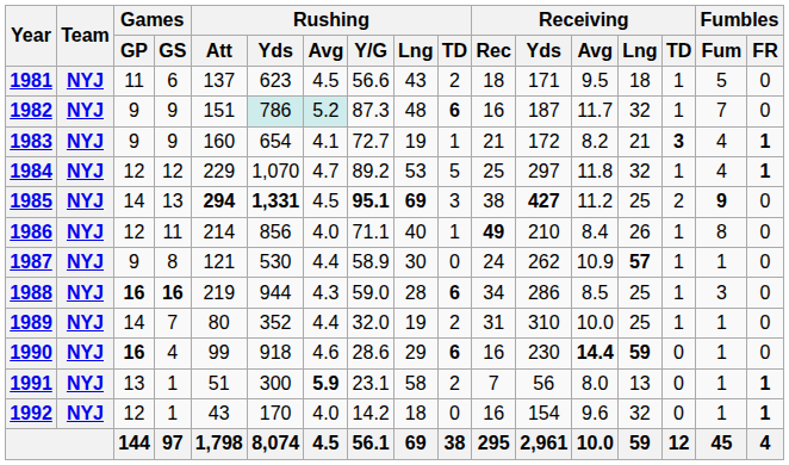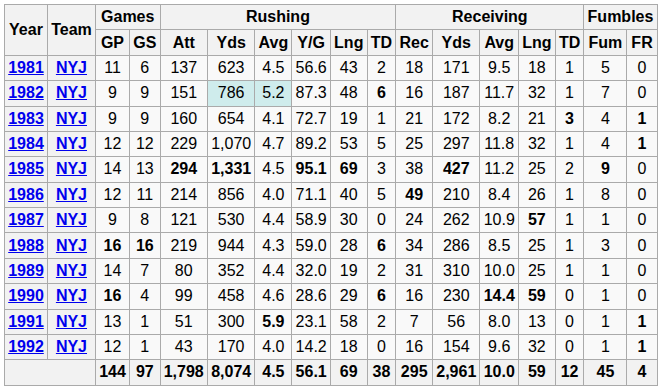1986 | Rushing / TD: 1 -> 5
1990 | Rushing / Yds: 918 -> 458
